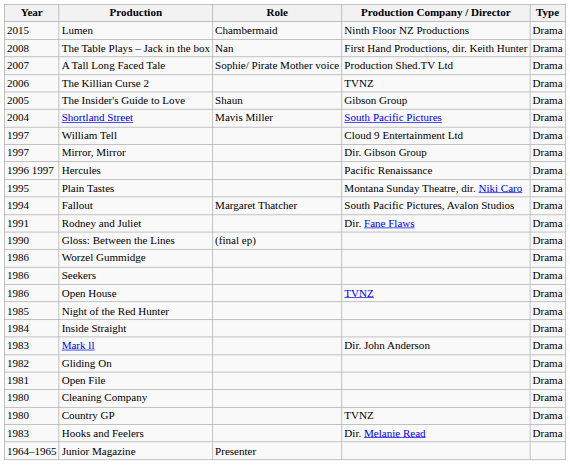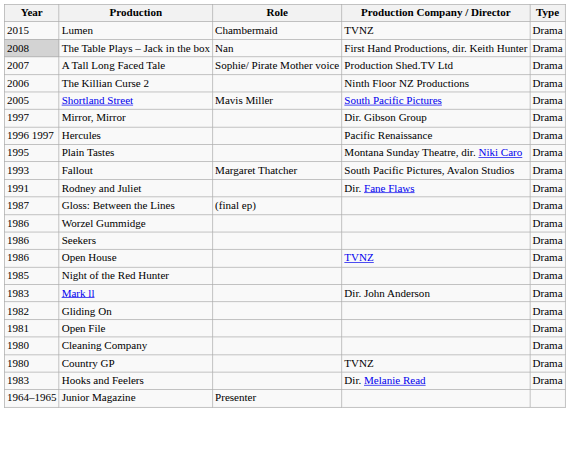Lumen | Production Company / Director: Ninth Floor NZ Productions -> TVNZ
The Table Plays – Jack in the box | Year: no background -> lightgrey background
The Killian Curse 2 | Production Company / Director: TVNZ -> Ninth Floor NZ Productions
- row: 2005 | The Insider's Guide to Love | Shaun | Gibson Group | Drama
Shortland Street | Year: 2004 -> 2005
- row: 1997 | William Tell | Cloud 9 Entertainment Ltd | Drama
Fallout | Year: 1994 -> 1993
Gloss: Between the Lines | Year: 1990 -> 1987
- row: 1984 | Inside Straight | Drama
